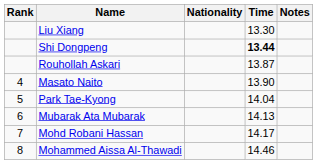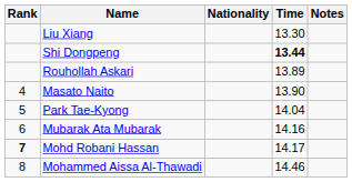Rouhollah Askari | Time: 13.87 -> 13.89
Mubarak Ata Mubarak | Time: 14.13 -> 14.16
Mohd Robani Hassan | Rank: normal -> bold
